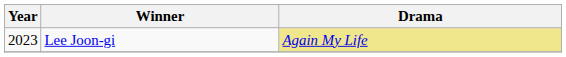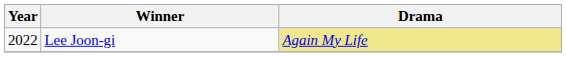Lee Joon-gi | Year: 2023 -> 2022
